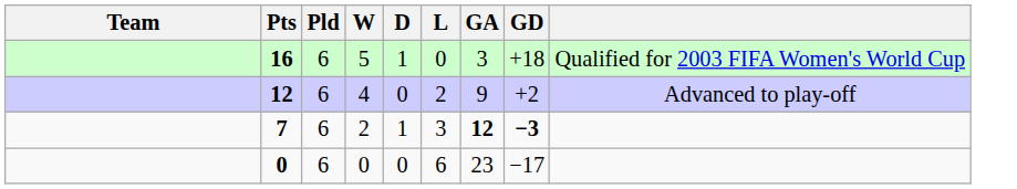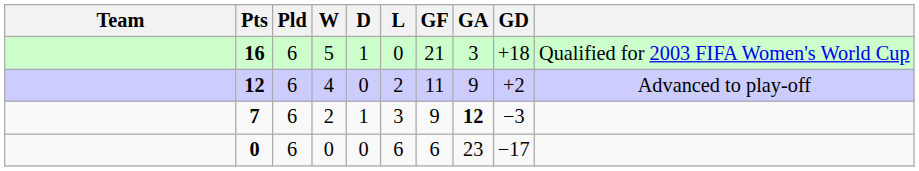+ column: GF | 21 | 11 | 9 | 6
7 | GD: bold -> normal
